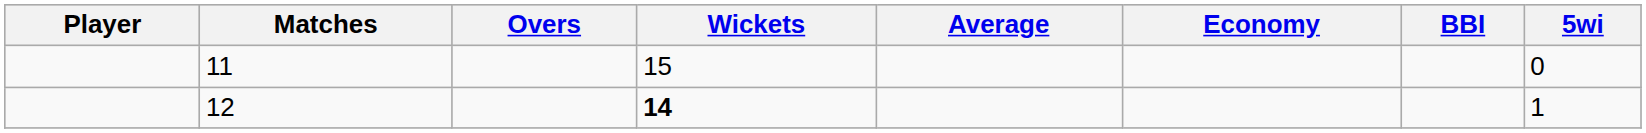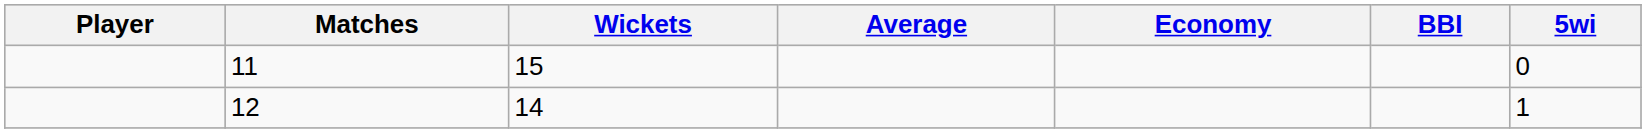- column: Overs
12 | Wickets: bold -> normal
